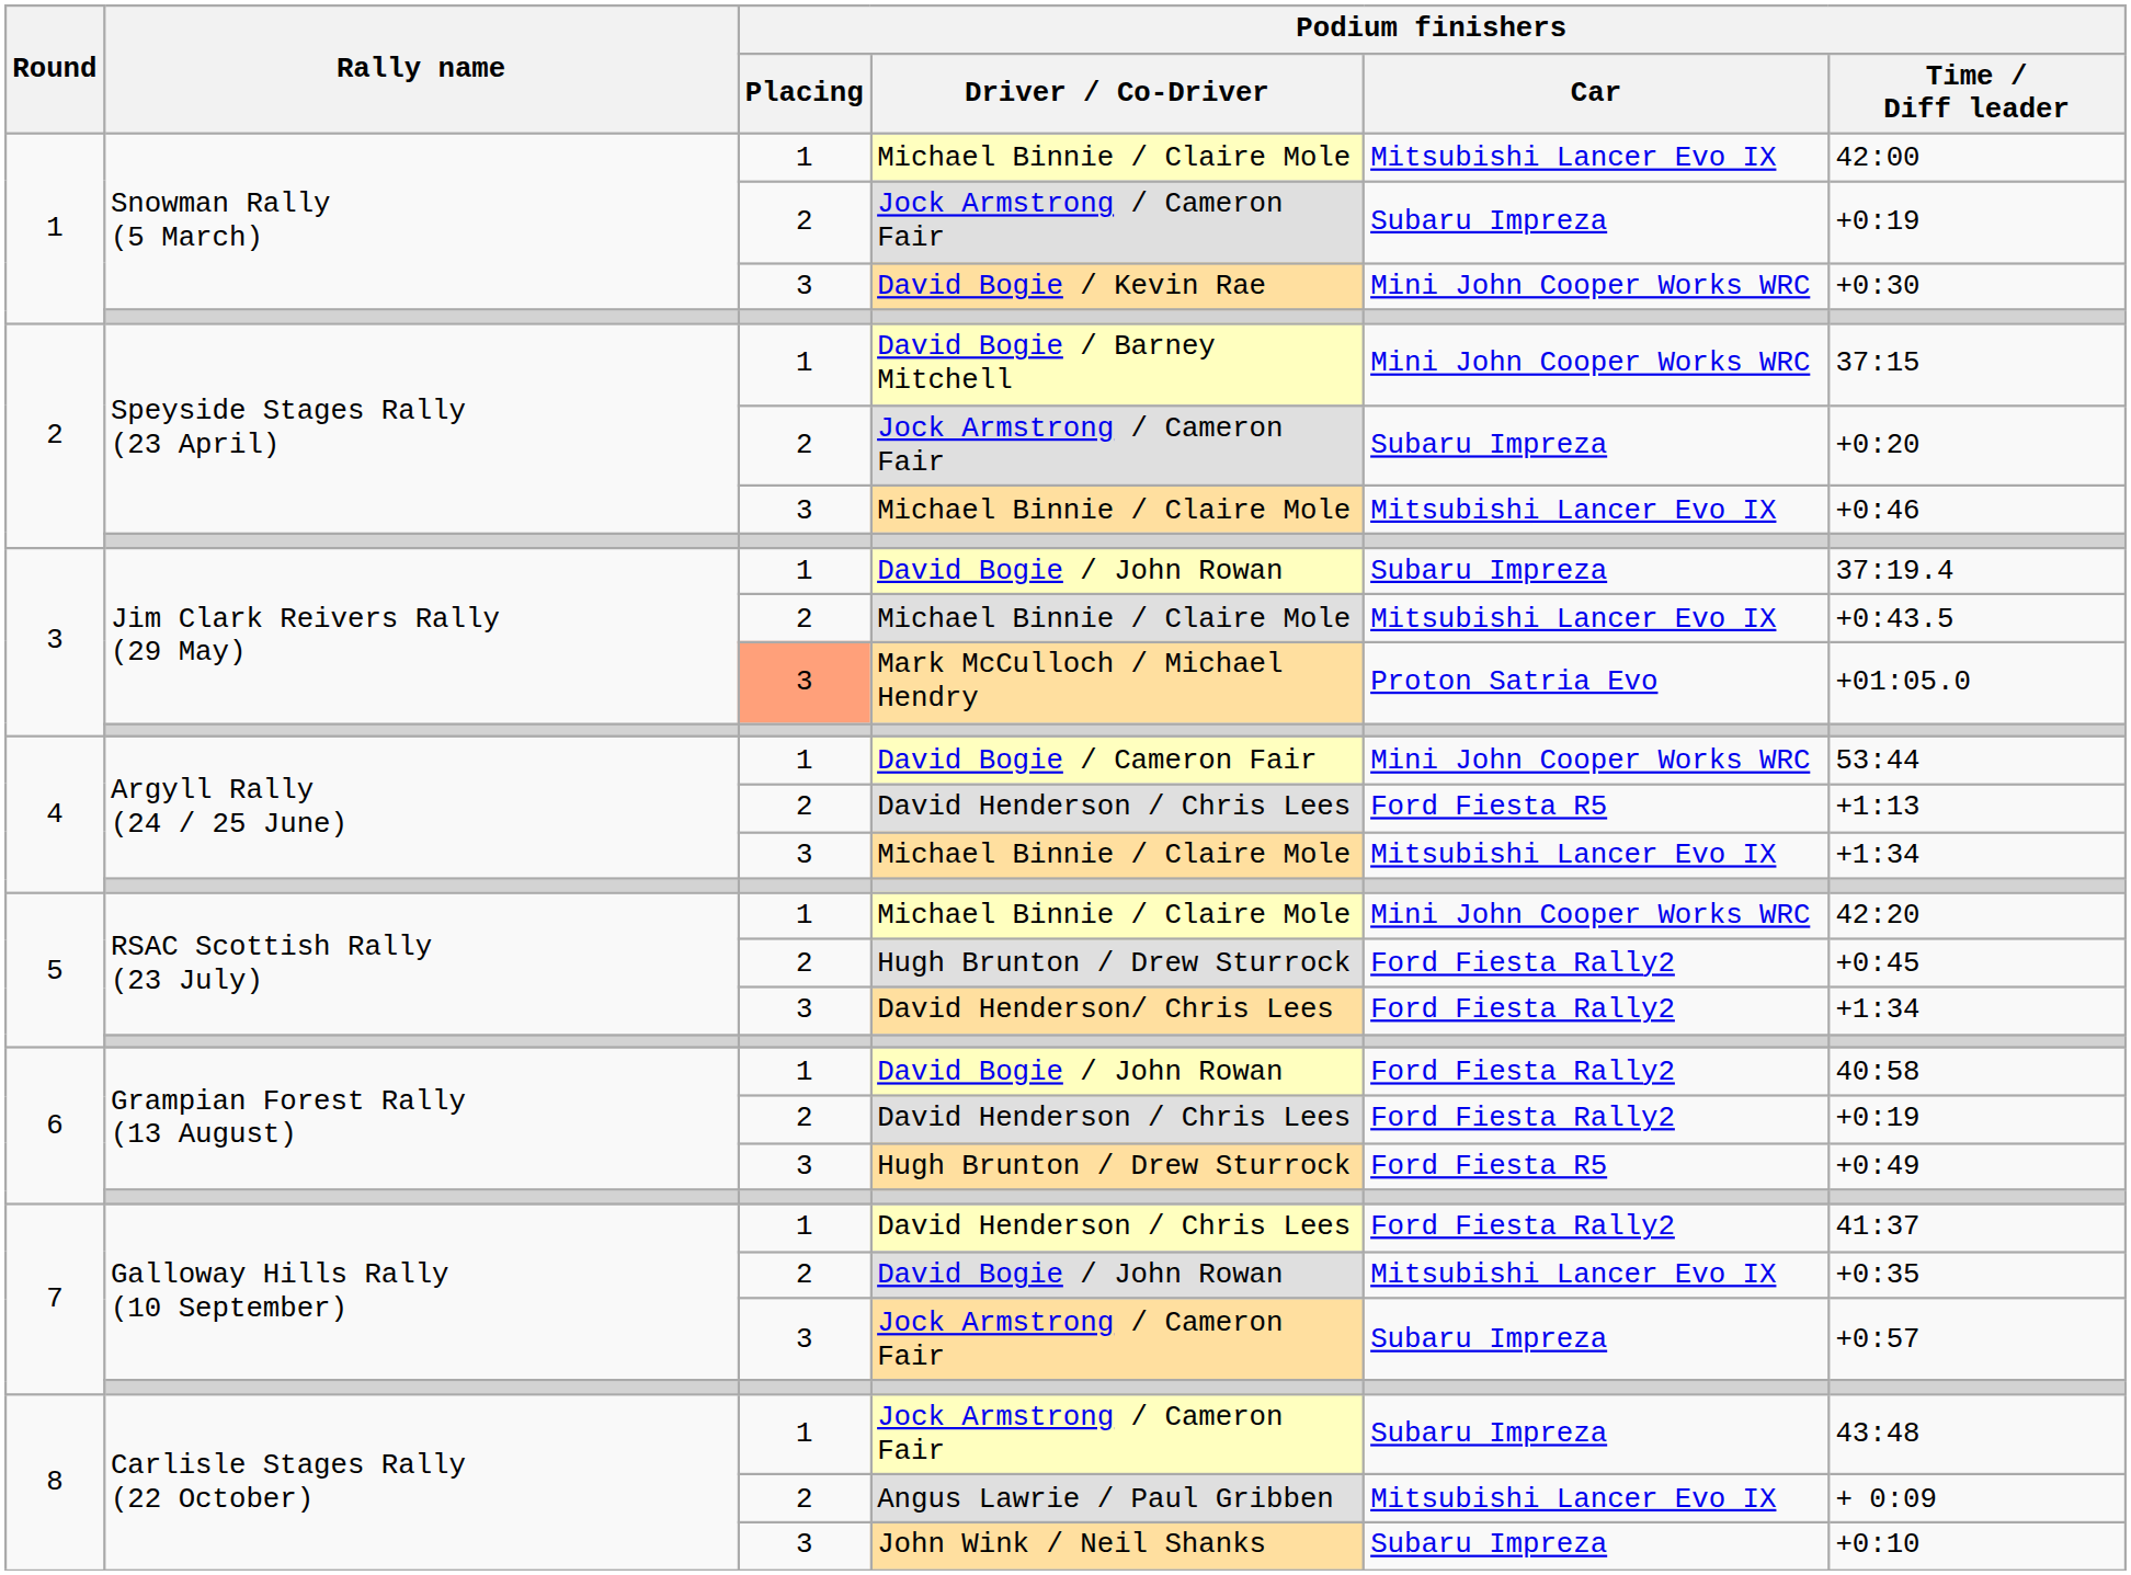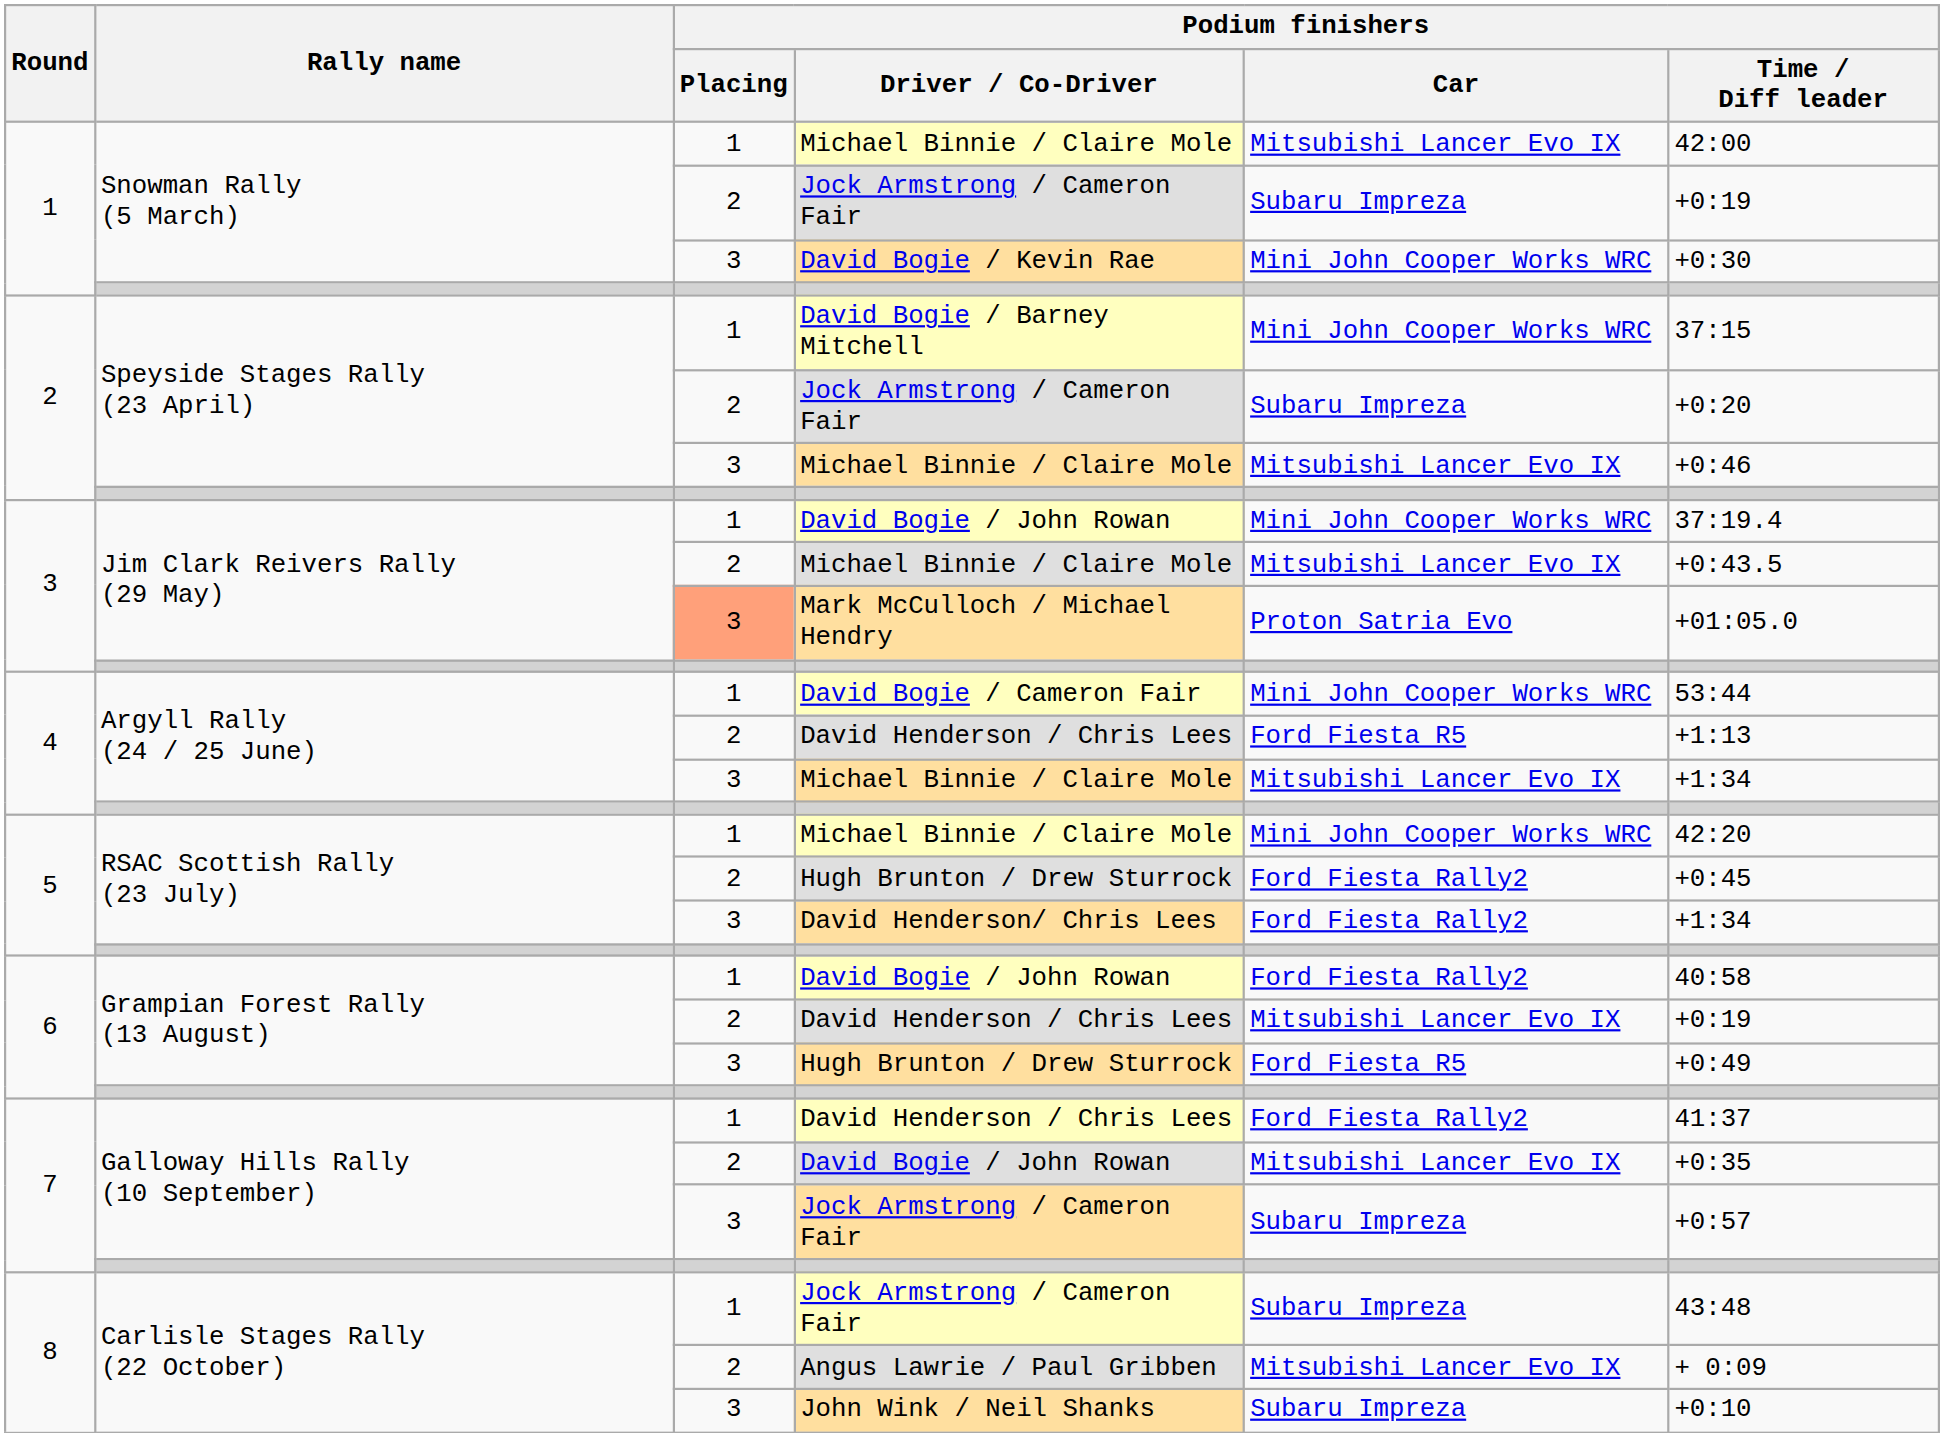3 / David Bogie / John Rowan | Podium finishers / Car: Subaru Impreza -> Mini John Cooper Works WRC
6 / David Henderson / Chris Lees | Podium finishers / Car: Ford Fiesta Rally2 -> Mitsubishi Lancer Evo IX
